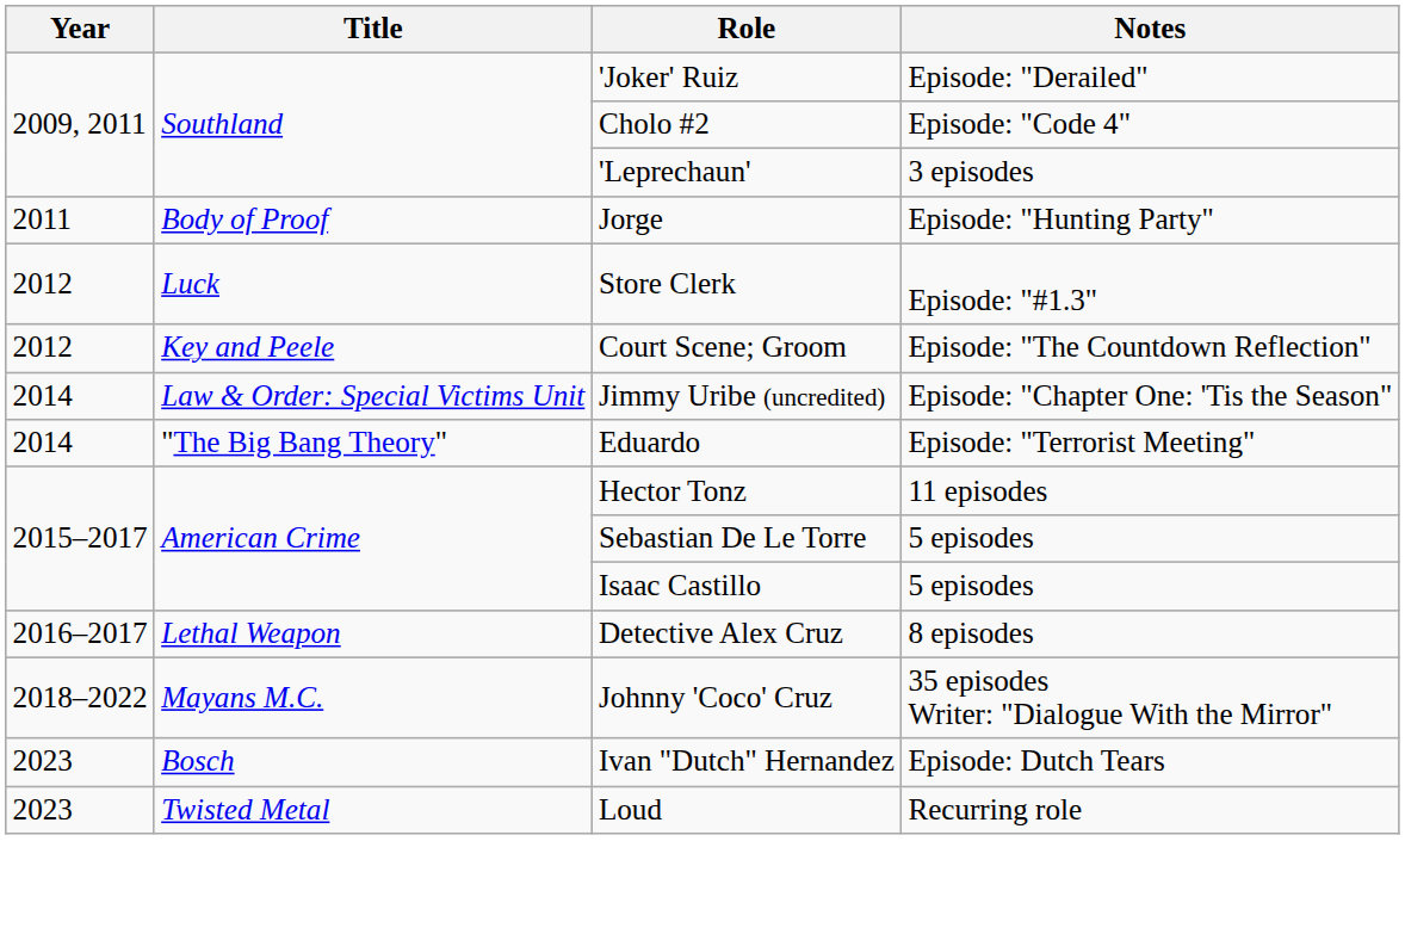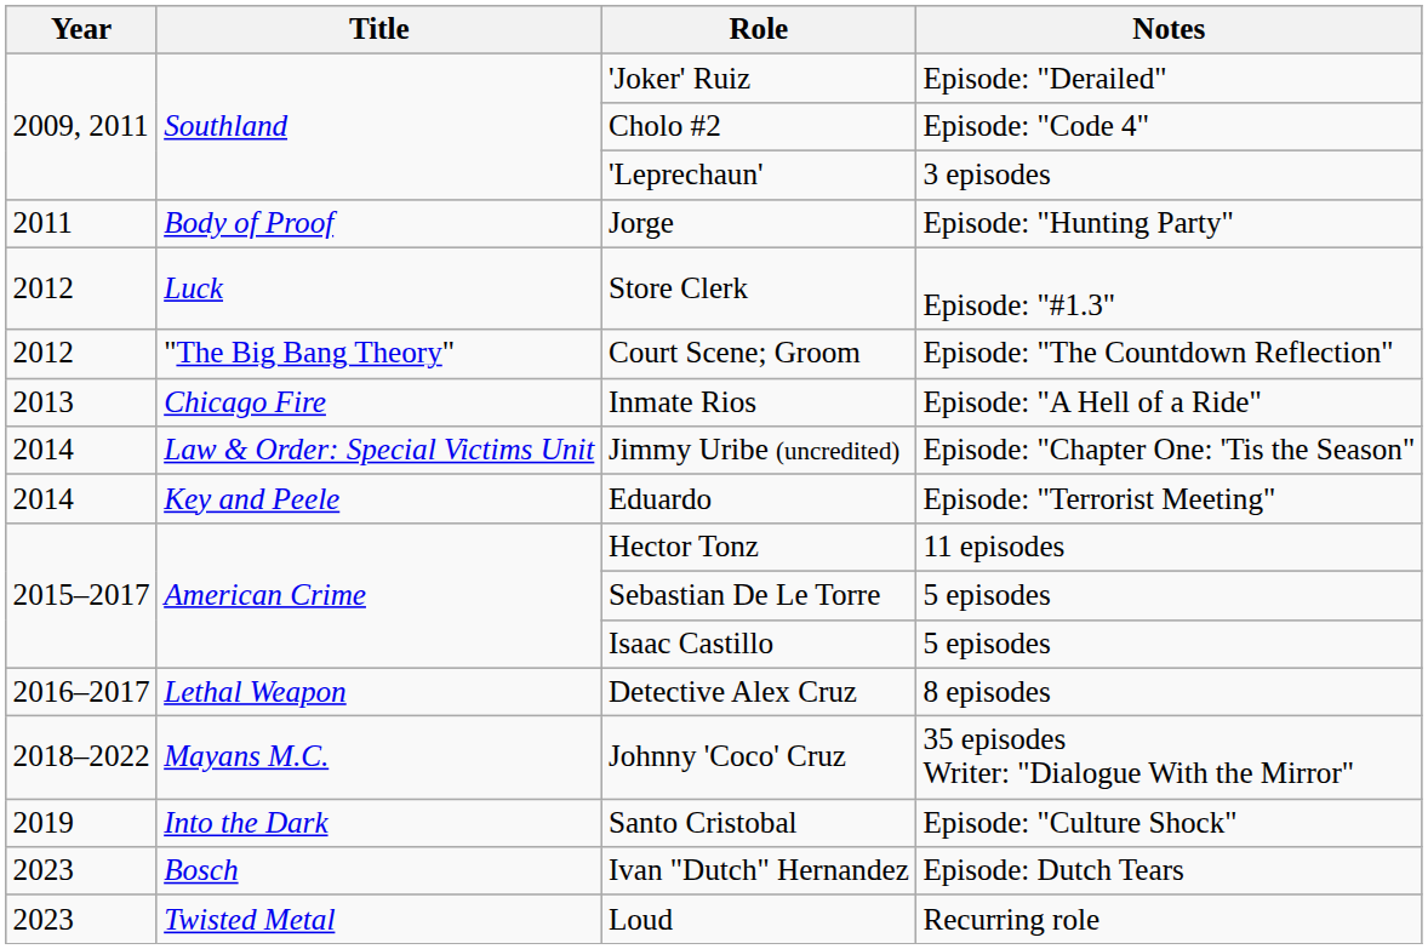Court Scene; Groom | Title: Key and Peele -> "The Big Bang Theory"
+ row: 2013 | Chicago Fire | Inmate Rios | Episode: "A Hell of a Ride"
Eduardo | Title: "The Big Bang Theory" -> Key and Peele
+ row: 2019 | Into the Dark | Santo Cristobal | Episode: "Culture Shock"
